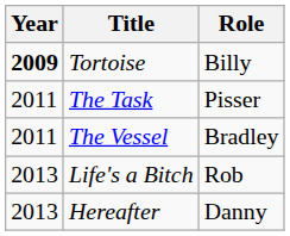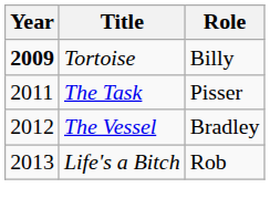The Vessel | Year: 2011 -> 2012
- row: 2013 | Hereafter | Danny
